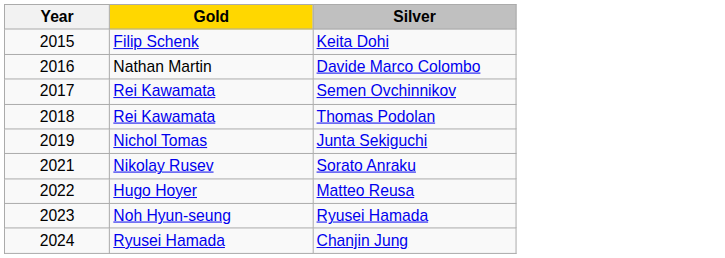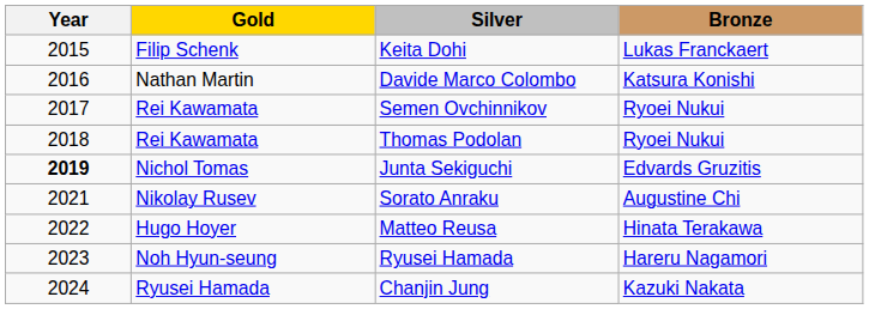+ column: Bronze | Lukas Franckaert | Katsura Konishi | Ryoei Nukui | Ryoei Nukui | Edvards Gruzitis | Augustine Chi | Hinata Terakawa | Hareru Nagamori | Kazuki Nakata
Junta Sekiguchi | Year: normal -> bold
